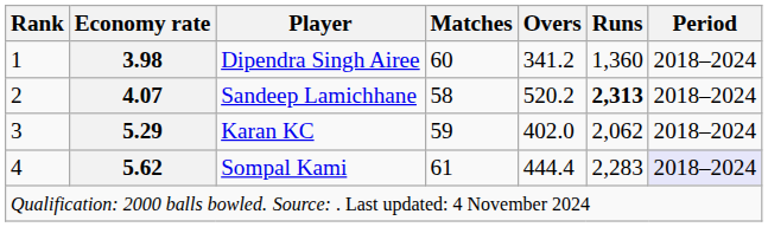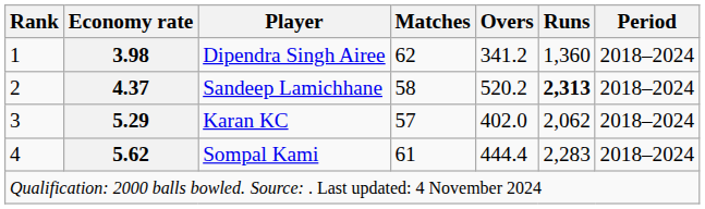Dipendra Singh Airee | Matches: 60 -> 62
Sandeep Lamichhane | Economy rate: 4.07 -> 4.37
Karan KC | Matches: 59 -> 57
Sompal Kami | Period: lavender background -> no background
